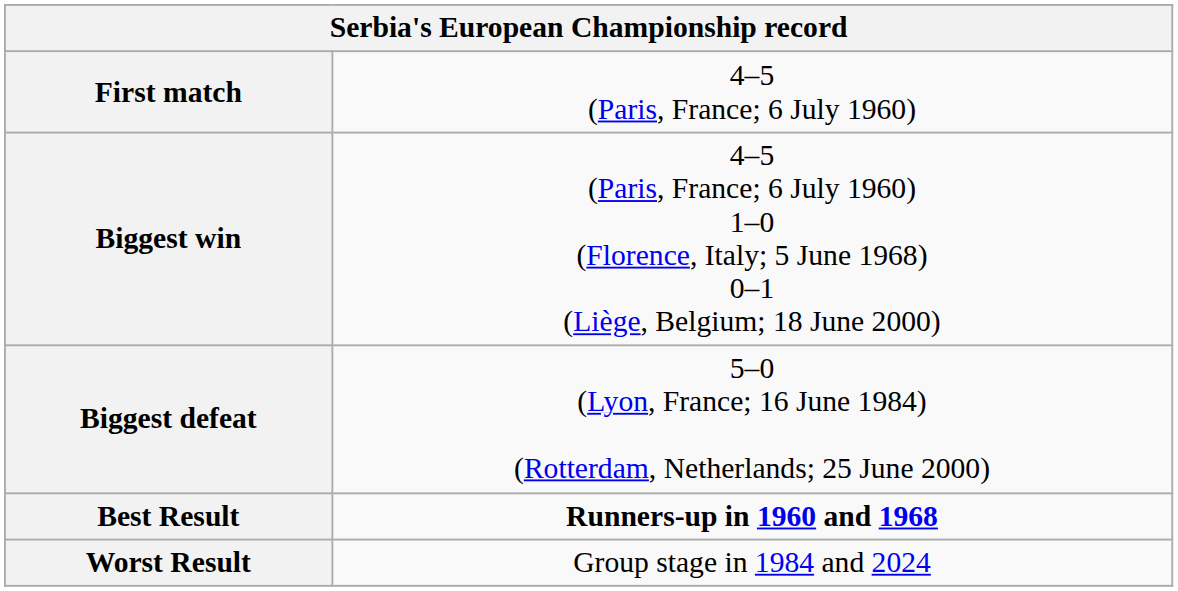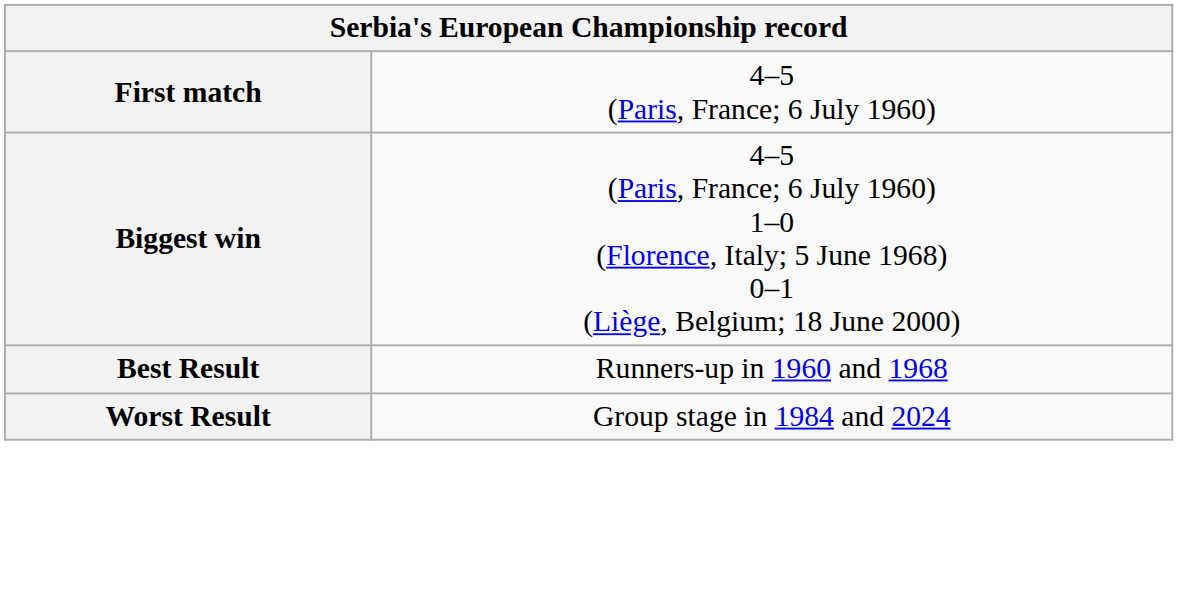- row: Biggest defeat | 5–0 (Lyon, France; 16 June 1984) (Rotterdam, Netherlands; 25 June 2000)
Best Result | column 2: bold -> normal
